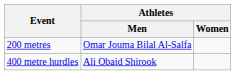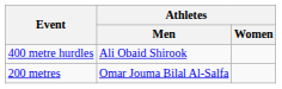rows swapped: 200 metres <-> 400 metre hurdles
